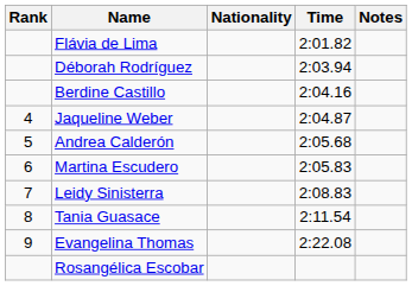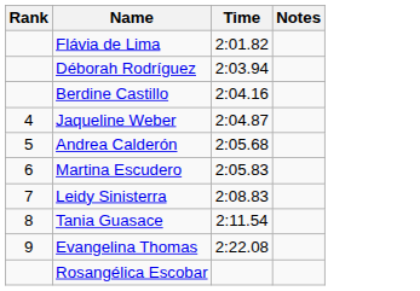- column: Nationality
